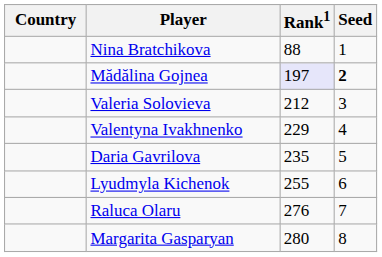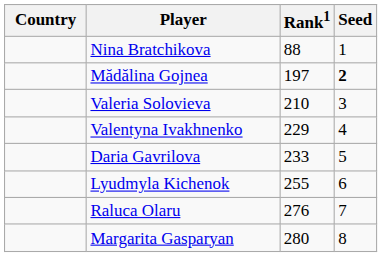Mădălina Gojnea | Rank1: lavender background -> no background
Valeria Solovieva | Rank1: 212 -> 210
Daria Gavrilova | Rank1: 235 -> 233
